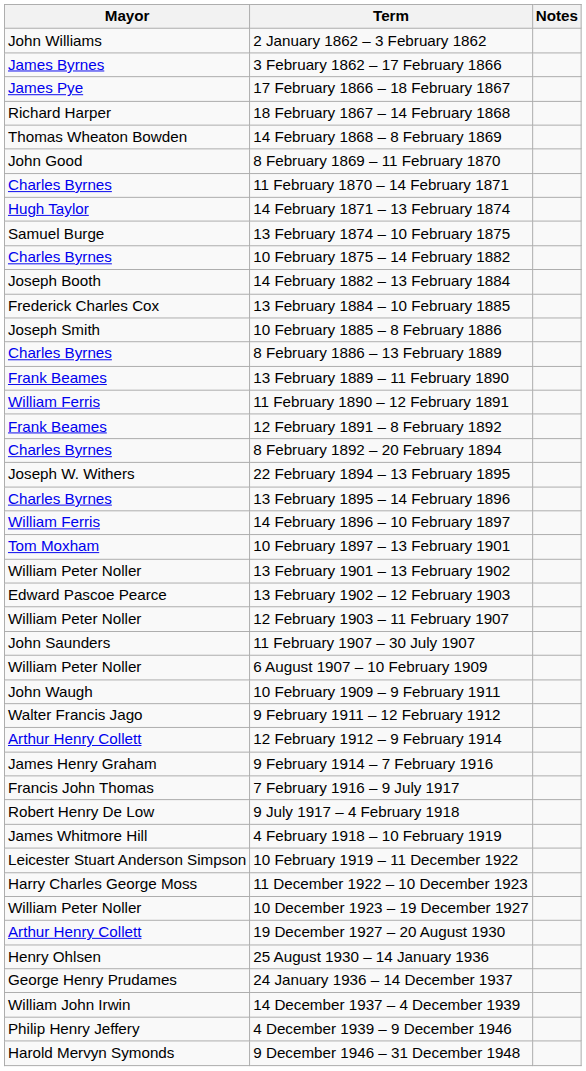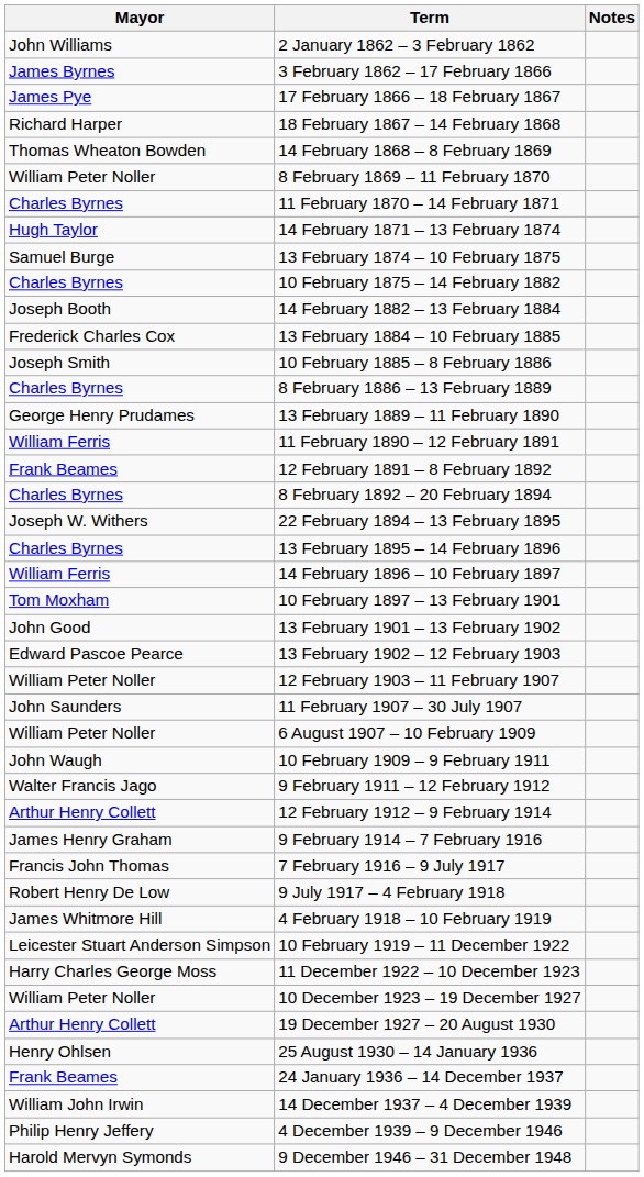8 February 1869 – 11 February 1870 | Mayor: John Good -> William Peter Noller
13 February 1889 – 11 February 1890 | Mayor: Frank Beames -> George Henry Prudames
13 February 1901 – 13 February 1902 | Mayor: William Peter Noller -> John Good
24 January 1936 – 14 December 1937 | Mayor: George Henry Prudames -> Frank Beames
